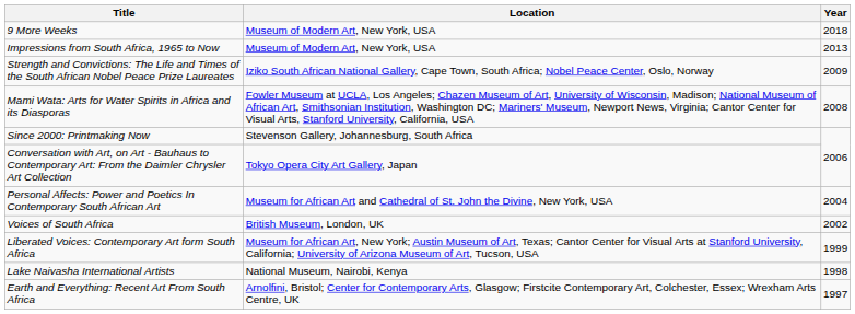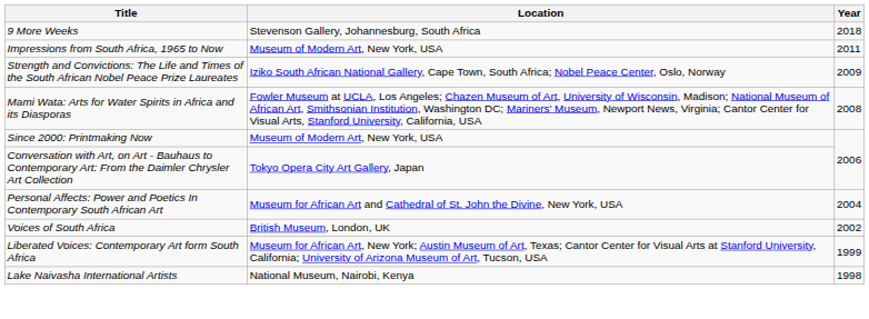9 More Weeks | Location: Museum of Modern Art, New York, USA -> Stevenson Gallery, Johannesburg, South Africa
Impressions from South Africa, 1965 to Now | Year: 2013 -> 2011
Since 2000: Printmaking Now | Location: Stevenson Gallery, Johannesburg, South Africa -> Museum of Modern Art, New York, USA
- row: Earth and Everything: Recent Art From South Africa | Arnolfini, Bristol; Center for Contemporary Arts, Glasgow; Firstcite Contemporary Art, Colchester, Essex; Wrexham Arts Centre, UK | 1997
